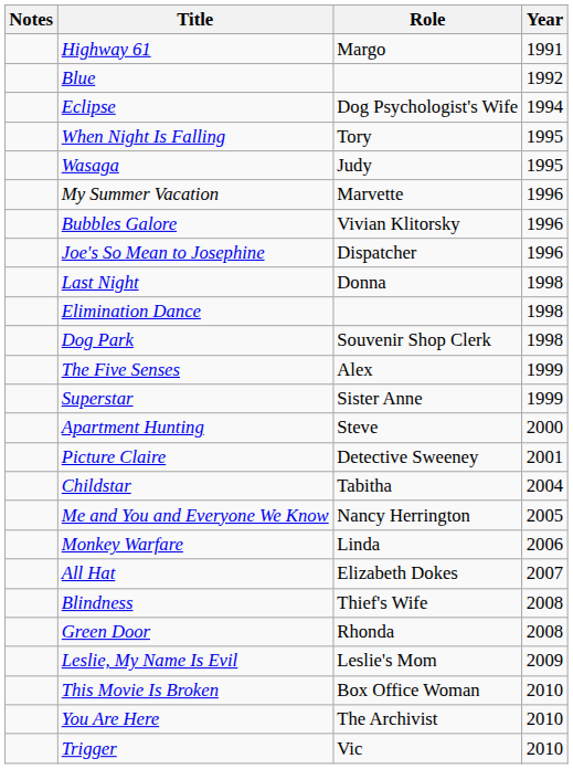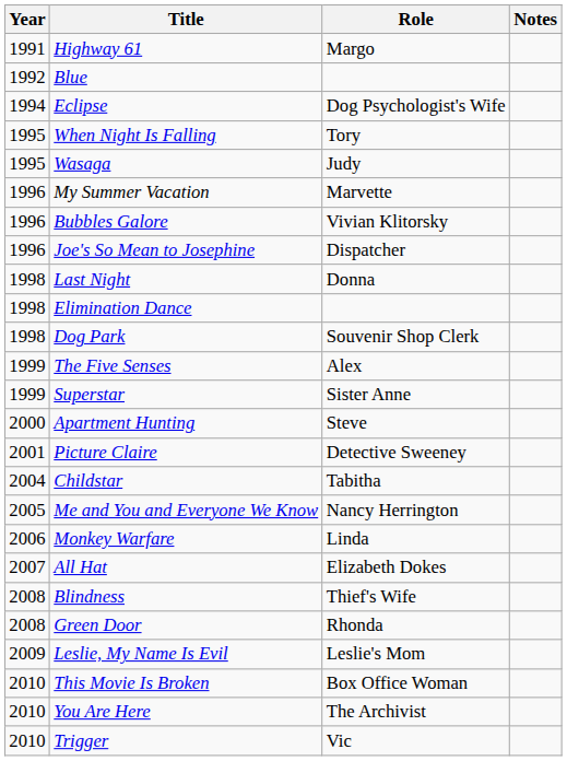columns swapped: Year <-> Notes
